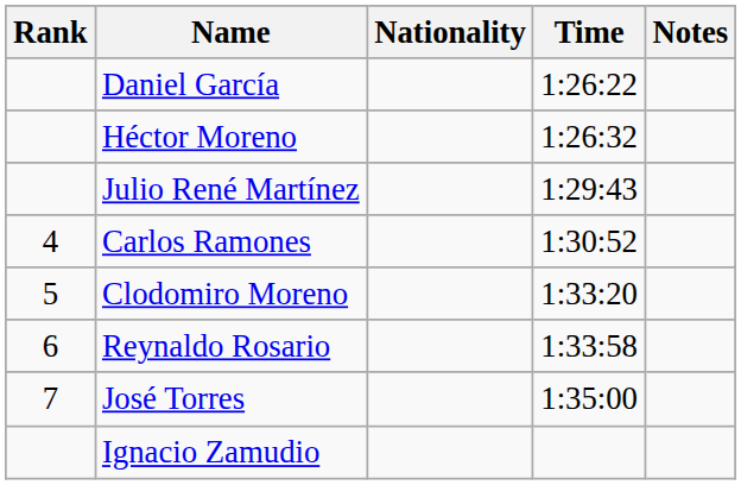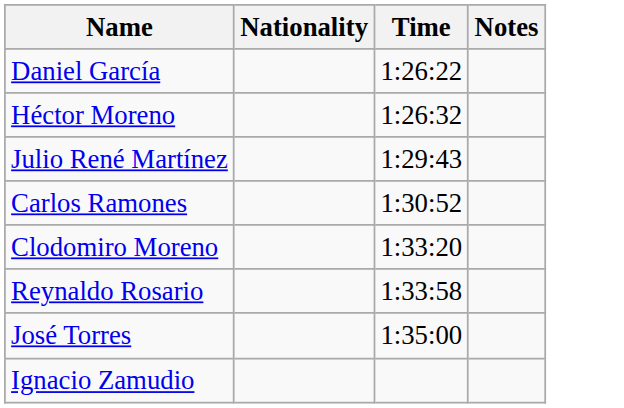- column: Rank | 4 | 5 | 6 | 7
